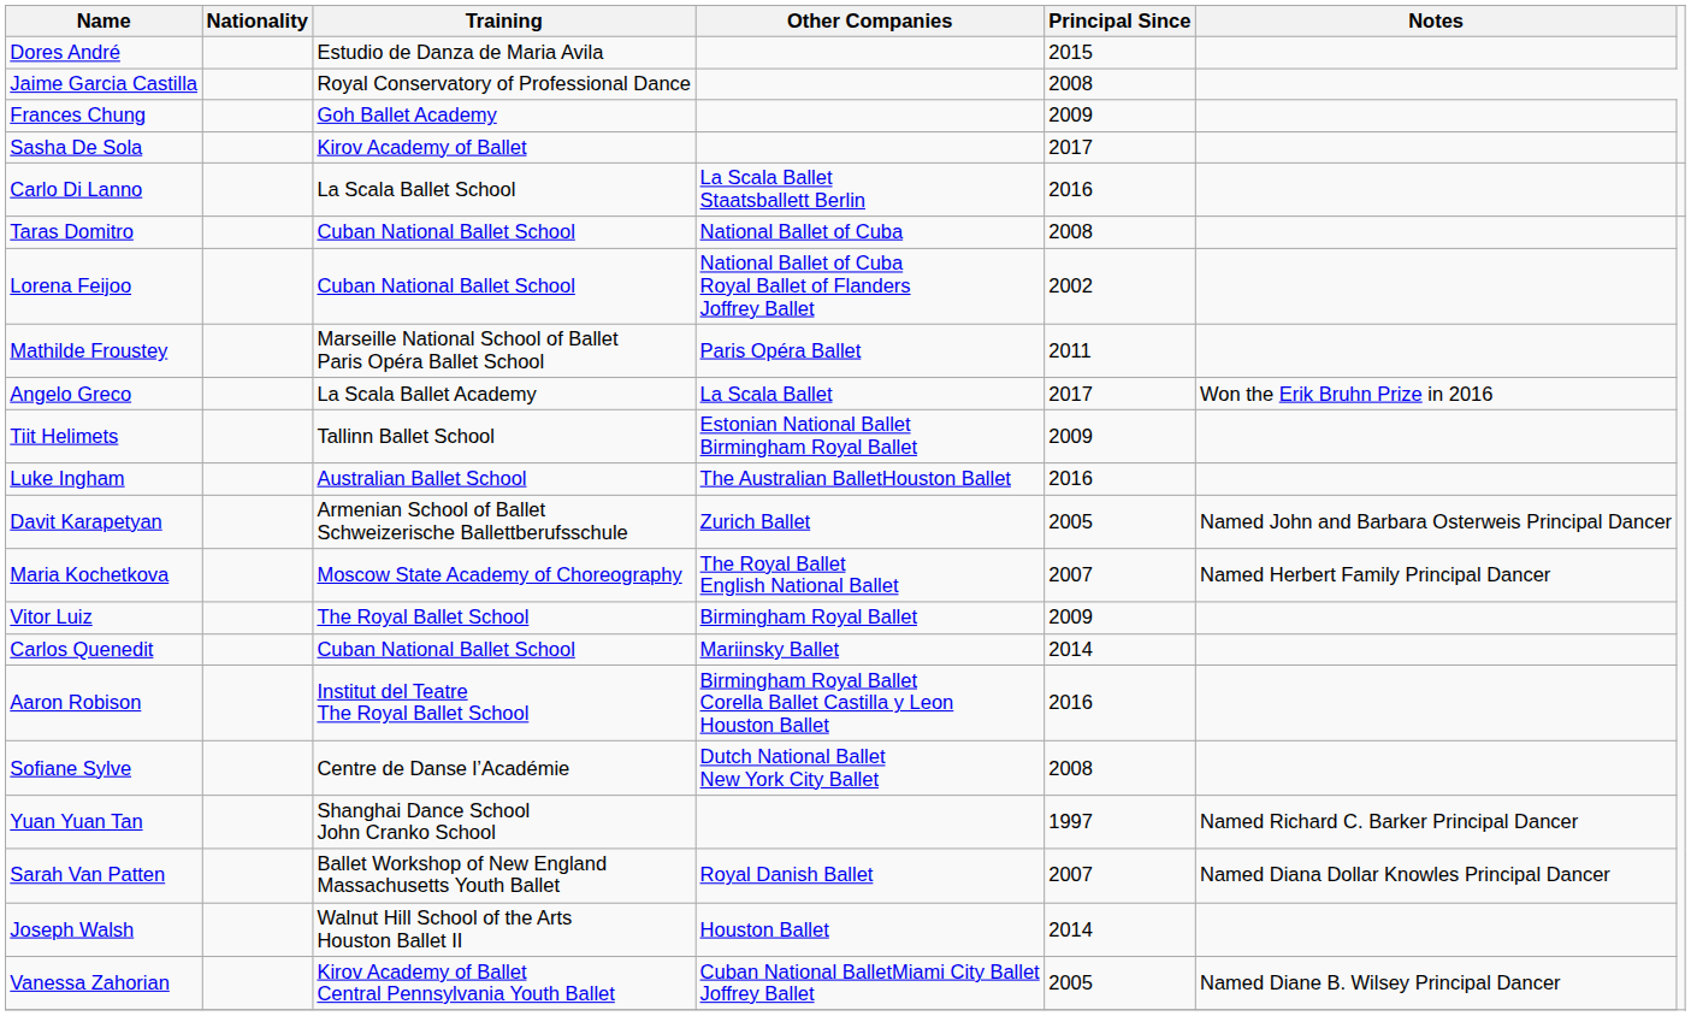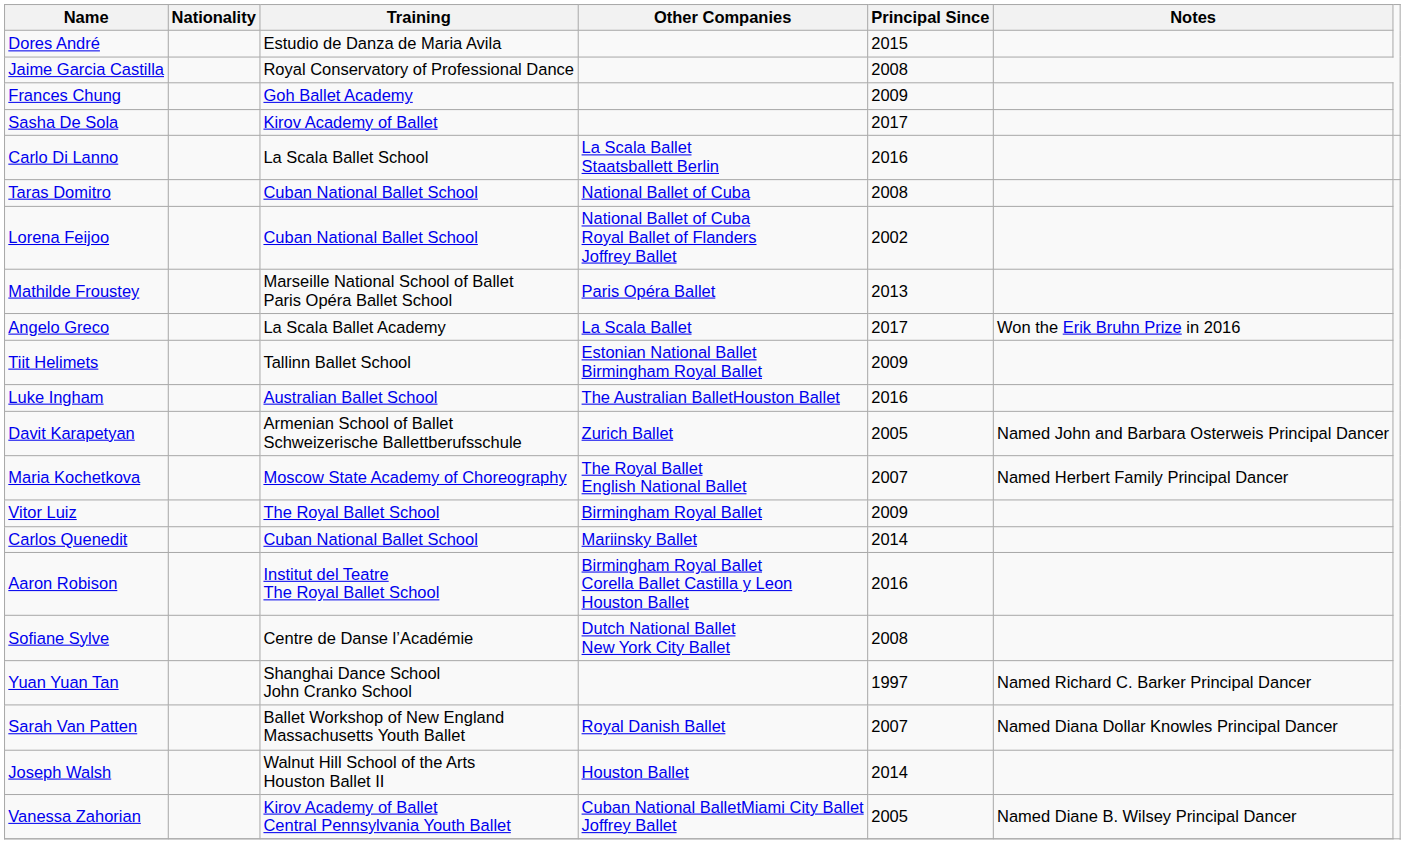Mathilde Froustey | Principal Since: 2011 -> 2013
